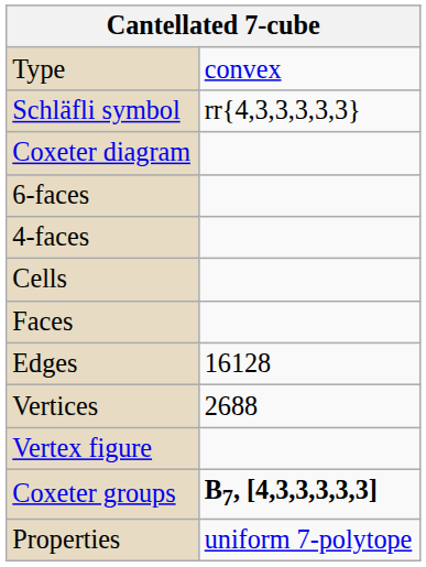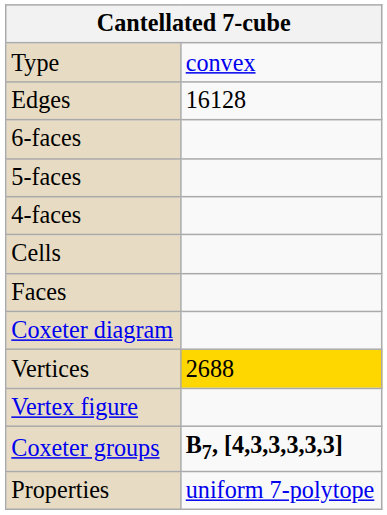- row: Schläfli symbol | rr{4,3,3,3,3,3}
rows swapped: Coxeter diagram <-> Edges
+ row: 5-faces
Vertices | column 2: no background -> gold background
